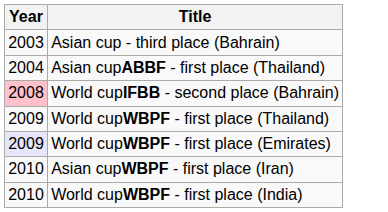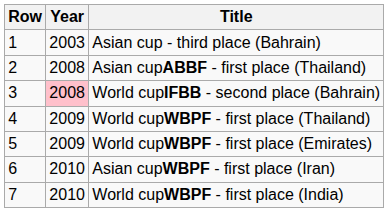+ column: Row | 1 | 2 | 3 | 4 | 5 | 6 | 7
Asian cupABBF - first place (Thailand) | Year: 2004 -> 2008
World cupWBPF - first place (Emirates) | Year: lavender background -> no background
